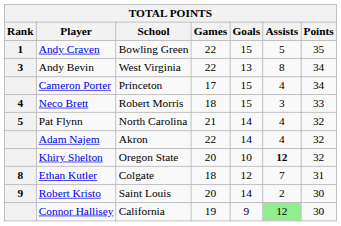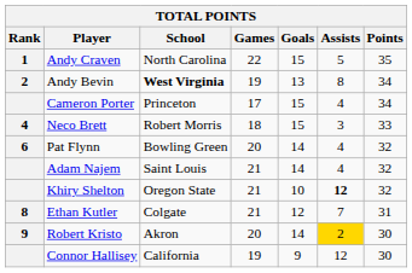Andy Craven | School: Bowling Green -> North Carolina
Andy Bevin | Rank: 3 -> 2
Andy Bevin | School: normal -> bold
Andy Bevin | Games: 22 -> 19
Pat Flynn | Rank: 5 -> 6
Pat Flynn | School: North Carolina -> Bowling Green
Pat Flynn | Games: 21 -> 20
Adam Najem | School: Akron -> Saint Louis
Adam Najem | Games: 22 -> 21
Khiry Shelton | Games: 20 -> 21
Ethan Kutler | Games: 18 -> 21
Robert Kristo | School: Saint Louis -> Akron
Robert Kristo | Assists: no background -> gold background
Connor Hallisey | Assists: lightgreen background -> no background
